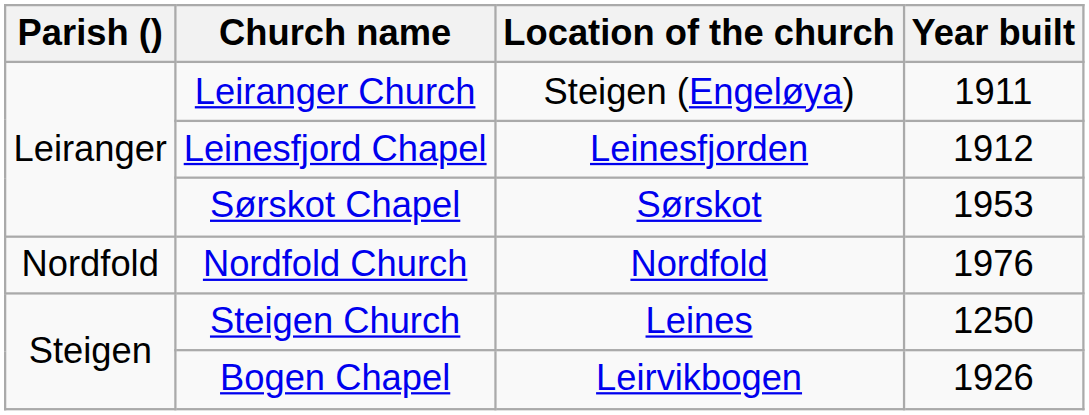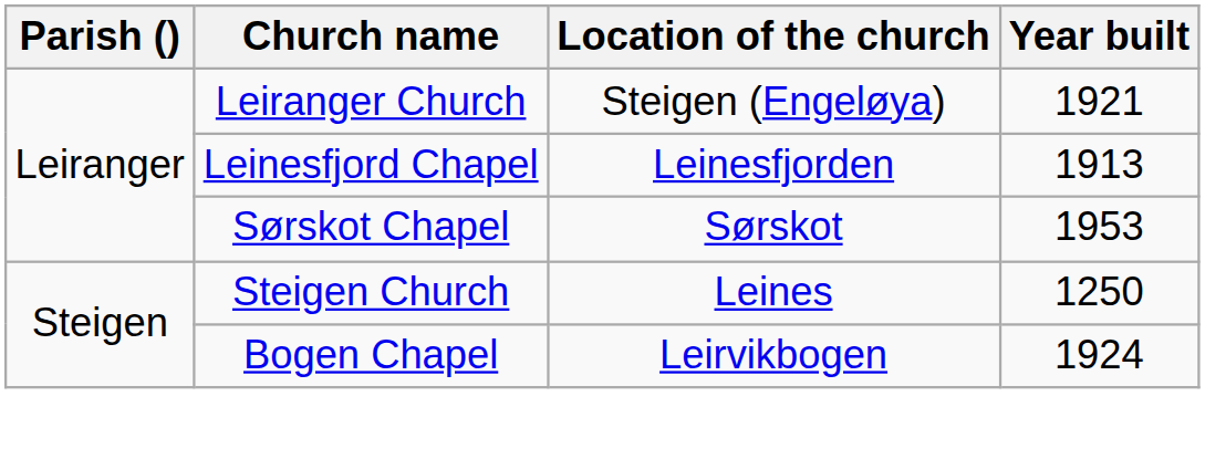Leiranger Church | Year built: 1911 -> 1921
Leinesfjord Chapel | Year built: 1912 -> 1913
- row: Nordfold | Nordfold Church | Nordfold | 1976
Bogen Chapel | Year built: 1926 -> 1924
